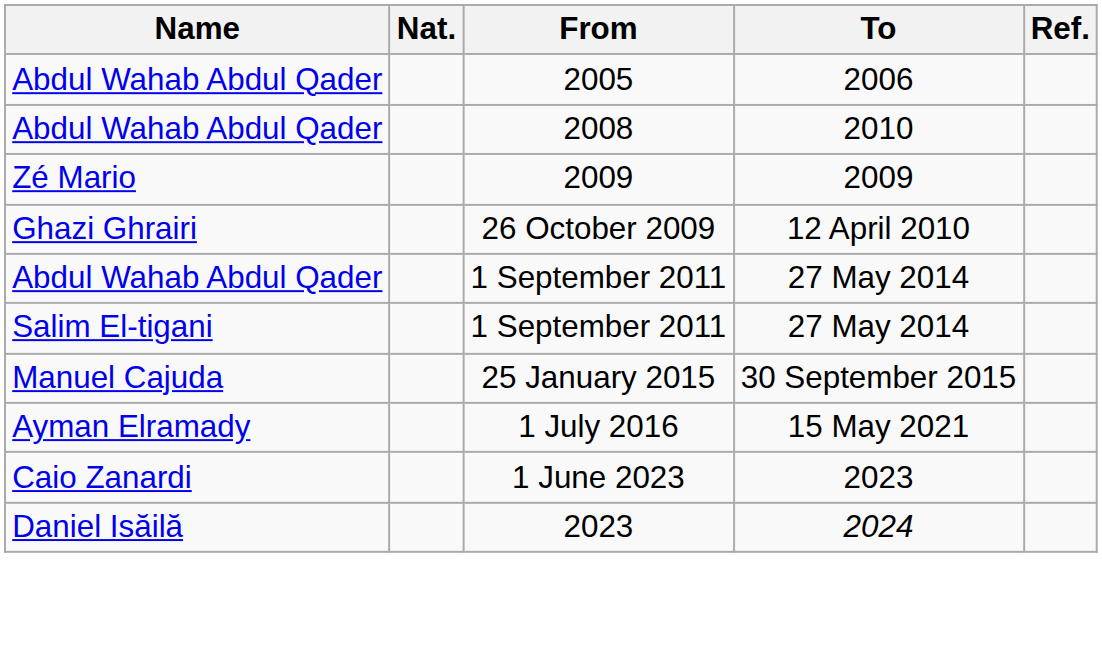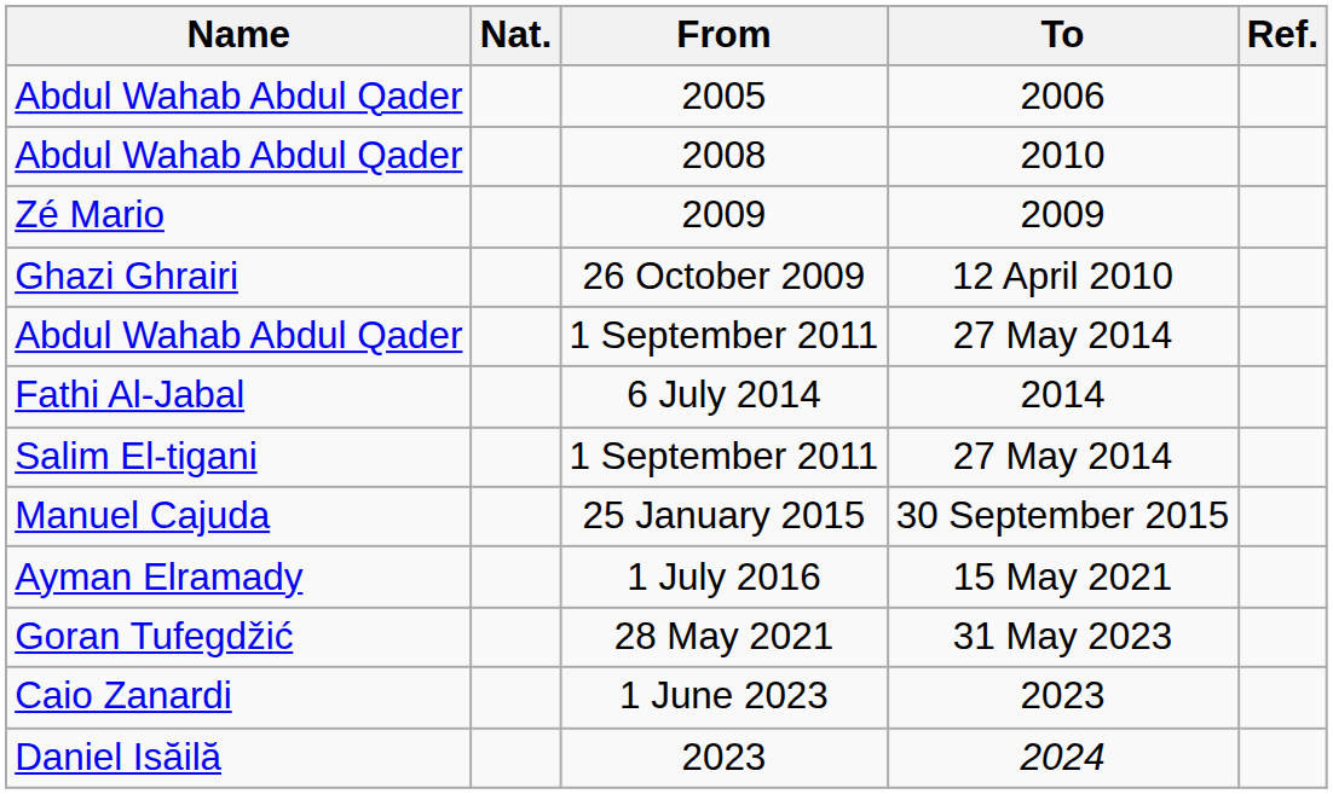+ row: Fathi Al-Jabal | 6 July 2014 | 2014
+ row: Goran Tufegdžić | 28 May 2021 | 31 May 2023
